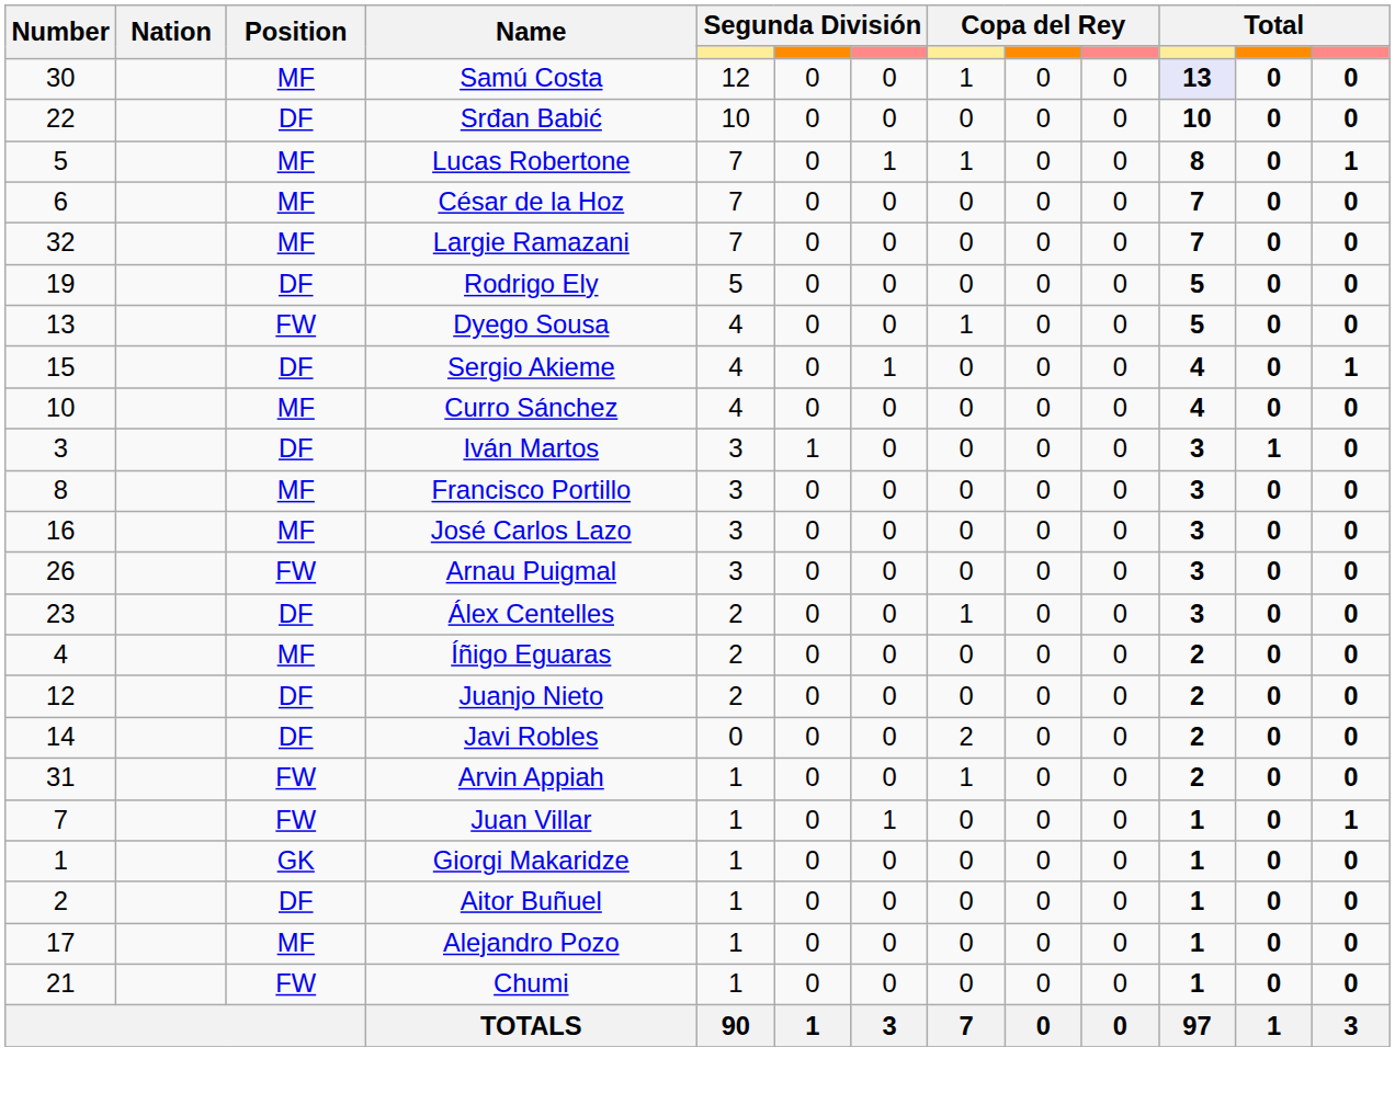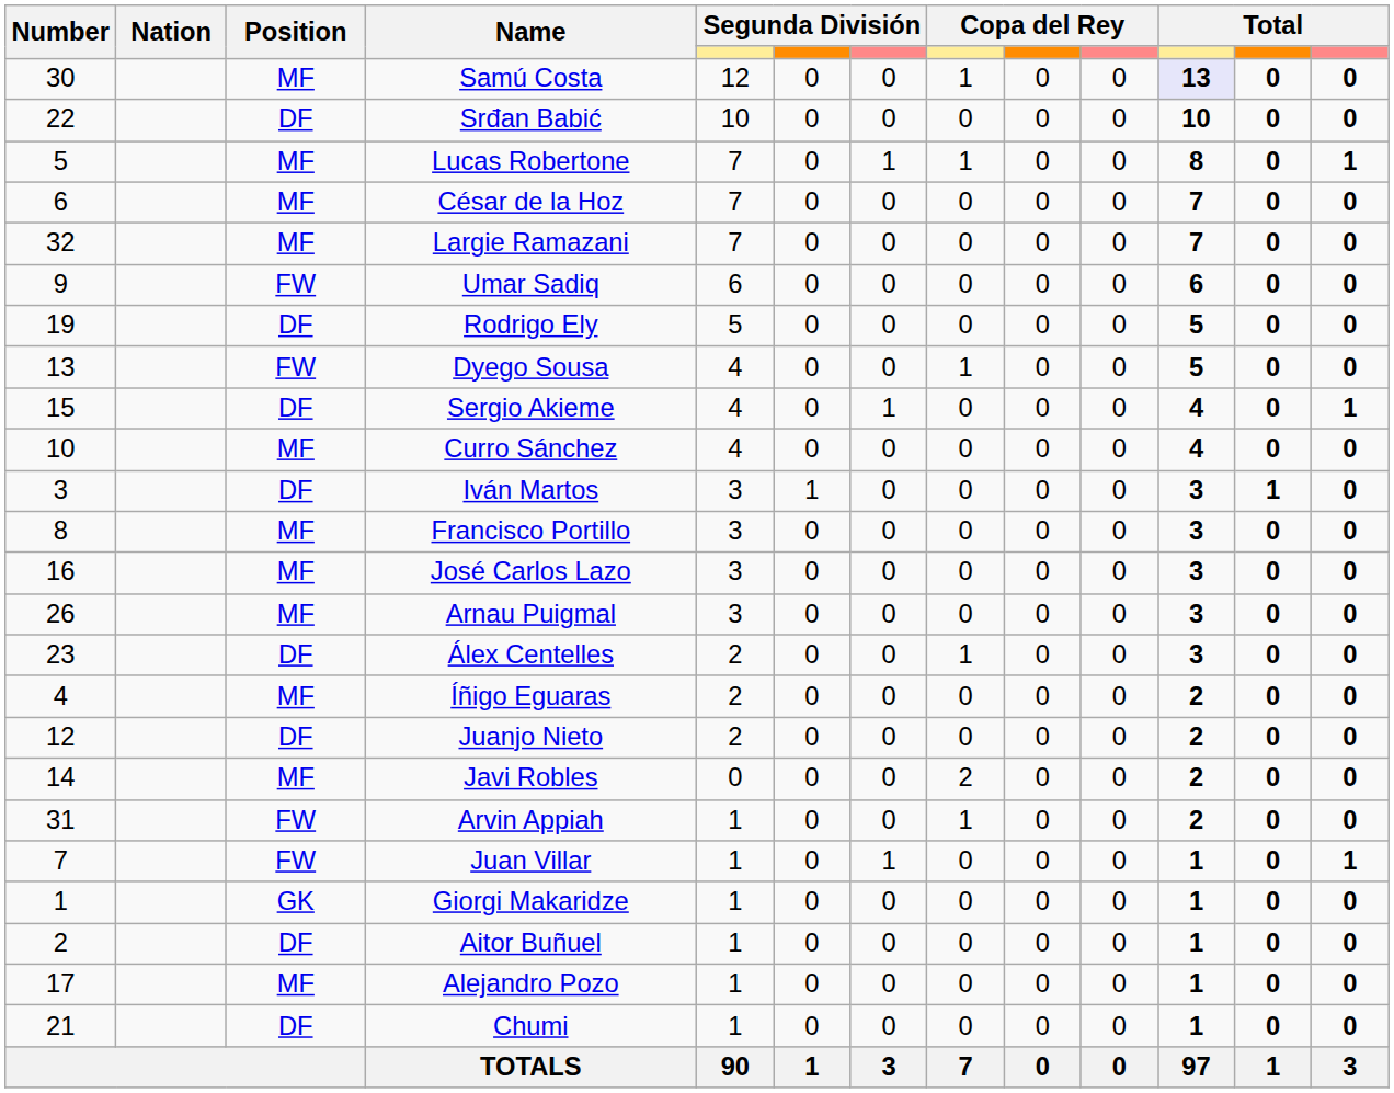+ row: 9 | FW | Umar Sadiq | 6 | 0 | 0 | 0 | 0 | 0 | 6 | 0 | 0
Arnau Puigmal | Position: FW -> MF
Javi Robles | Position: DF -> MF
Chumi | Position: FW -> DF
